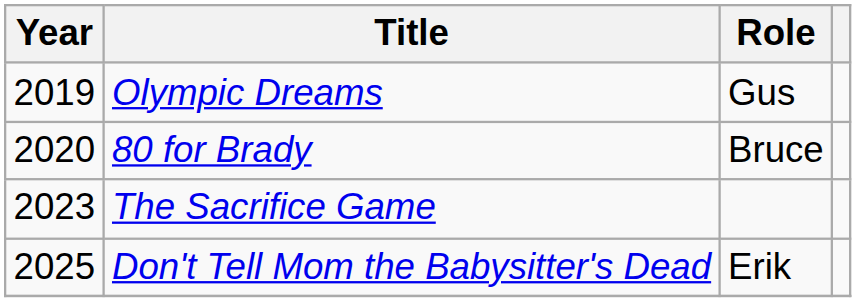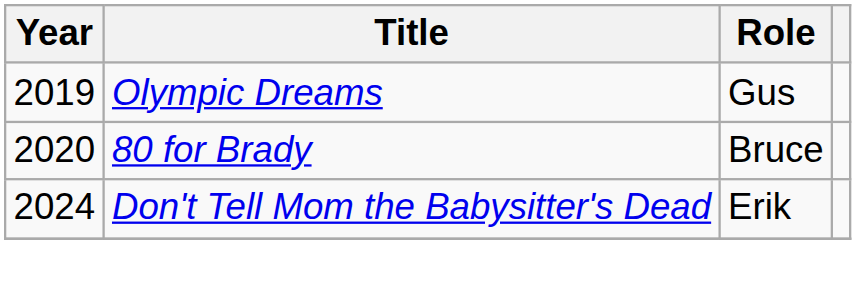- row: 2023 | The Sacrifice Game
Don't Tell Mom the Babysitter's Dead | Year: 2025 -> 2024
